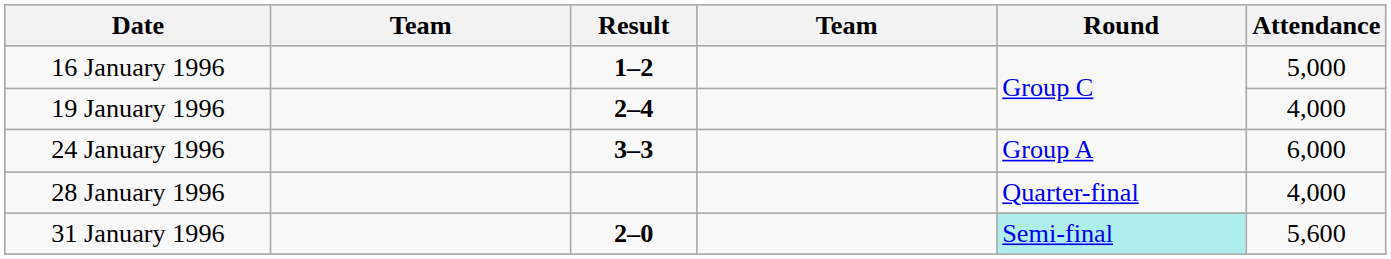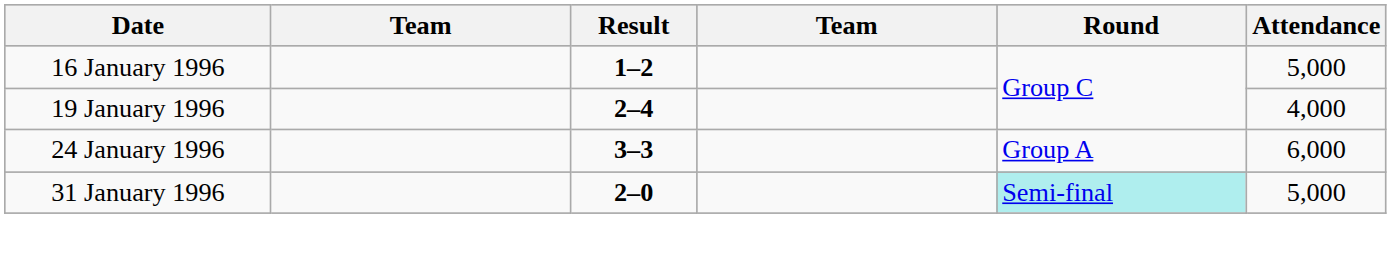- row: 28 January 1996 | Quarter-final | 4,000
31 January 1996 | Attendance: 5,600 -> 5,000
